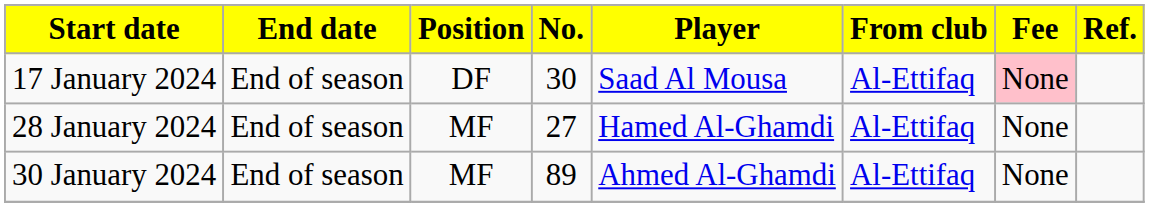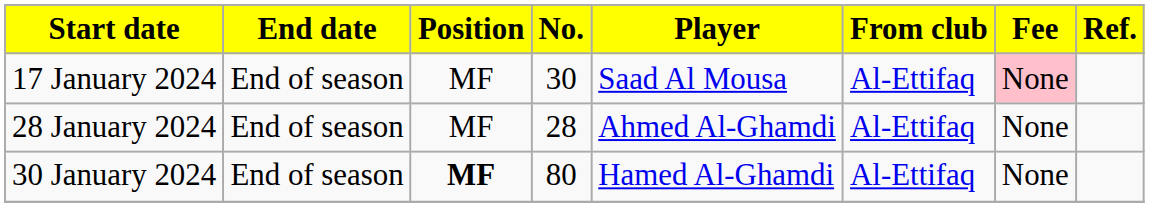17 January 2024 | Position: DF -> MF
28 January 2024 | No.: 27 -> 28
28 January 2024 | Player: Hamed Al-Ghamdi -> Ahmed Al-Ghamdi
30 January 2024 | Position: normal -> bold
30 January 2024 | No.: 89 -> 80
30 January 2024 | Player: Ahmed Al-Ghamdi -> Hamed Al-Ghamdi
